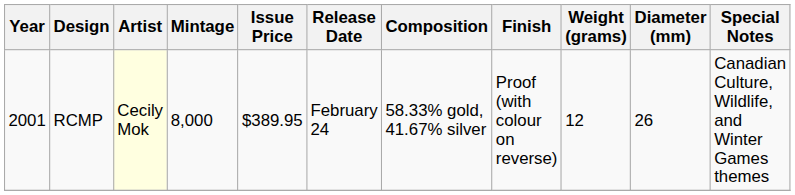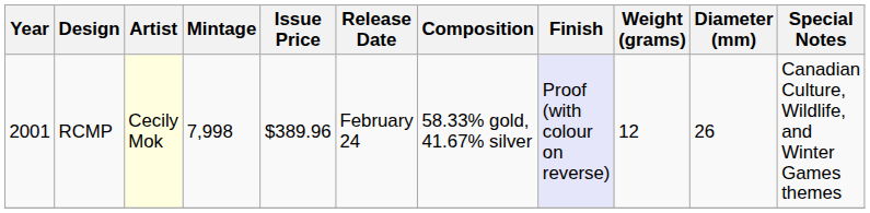RCMP | Mintage: 8,000 -> 7,998
RCMP | Issue Price: $389.95 -> $389.96
RCMP | Finish: no background -> lavender background
